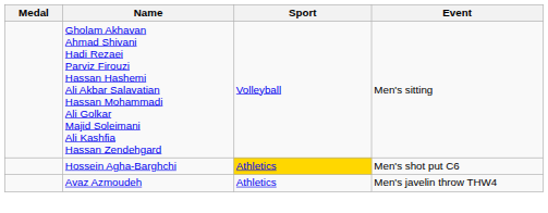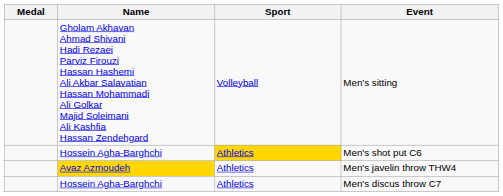Men's javelin throw THW4 | Name: no background -> gold background
+ row: Hossein Agha-Barghchi | Athletics | Men's discus throw C7
